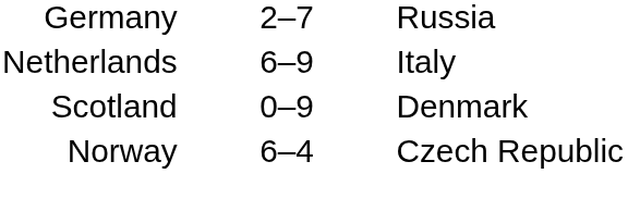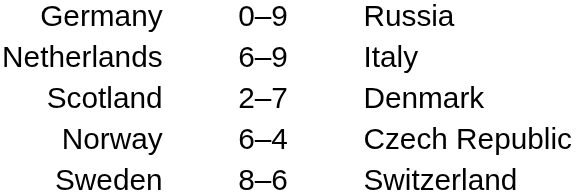Germany | column 2: 2–7 -> 0–9
Scotland | column 2: 0–9 -> 2–7
+ row: Sweden | 8–6 | Switzerland
